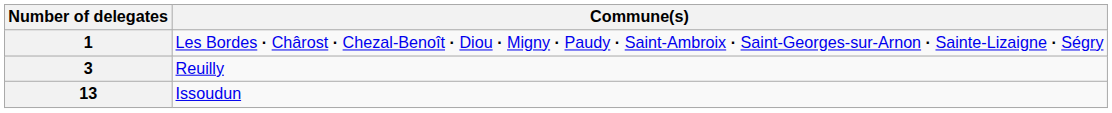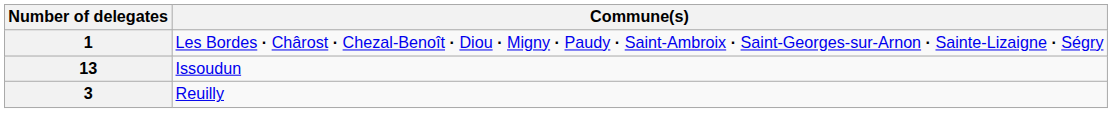rows swapped: 3 <-> 13
